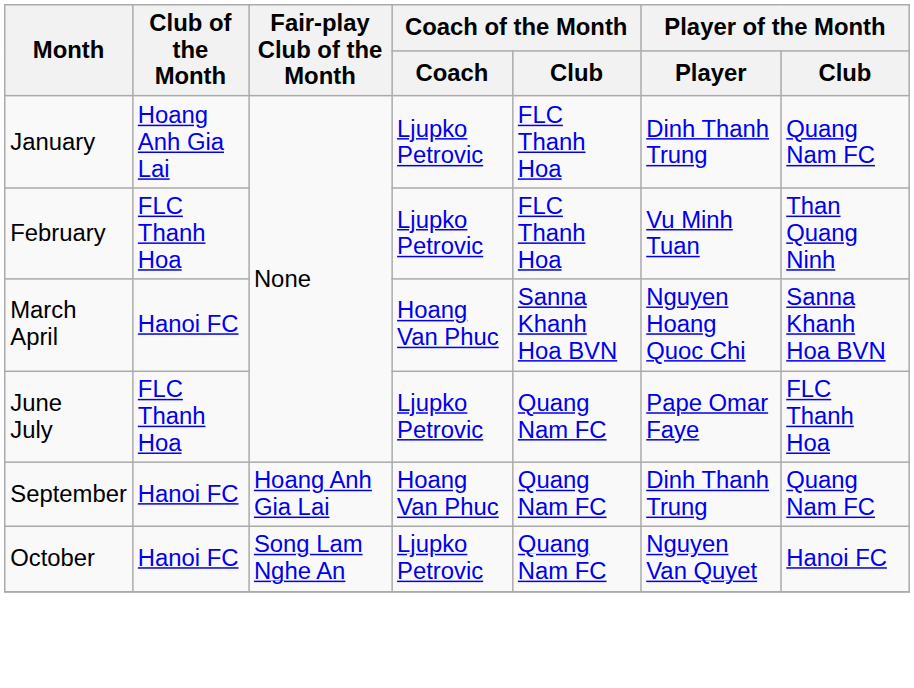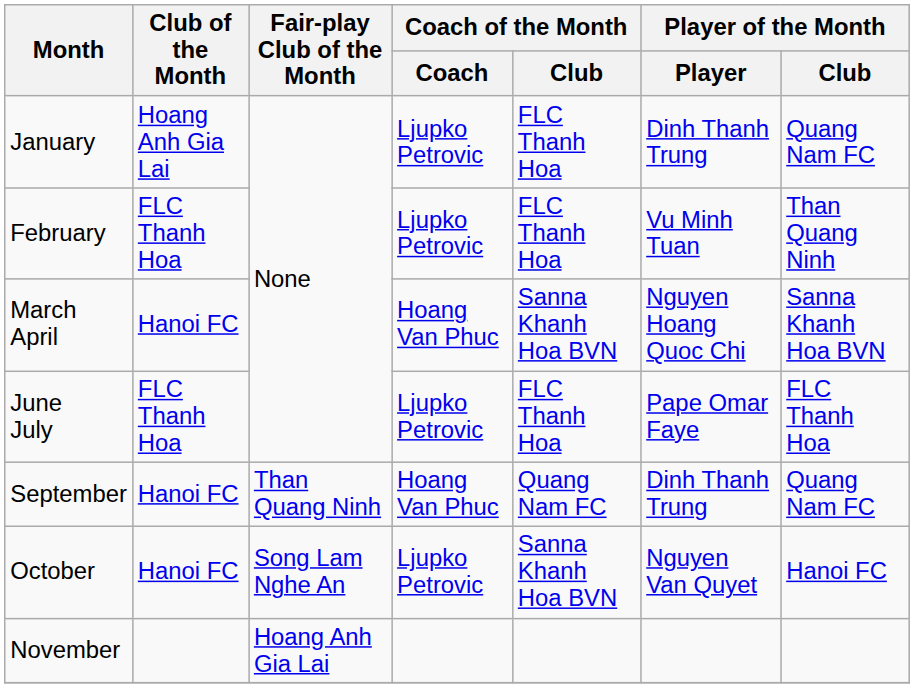June July | Coach of the Month / Club: Quang Nam FC -> FLC Thanh Hoa
September | Fair-play Club of the Month: Hoang Anh Gia Lai -> Than Quang Ninh
October | Coach of the Month / Club: Quang Nam FC -> Sanna Khanh Hoa BVN
+ row: November | Hoang Anh Gia Lai
